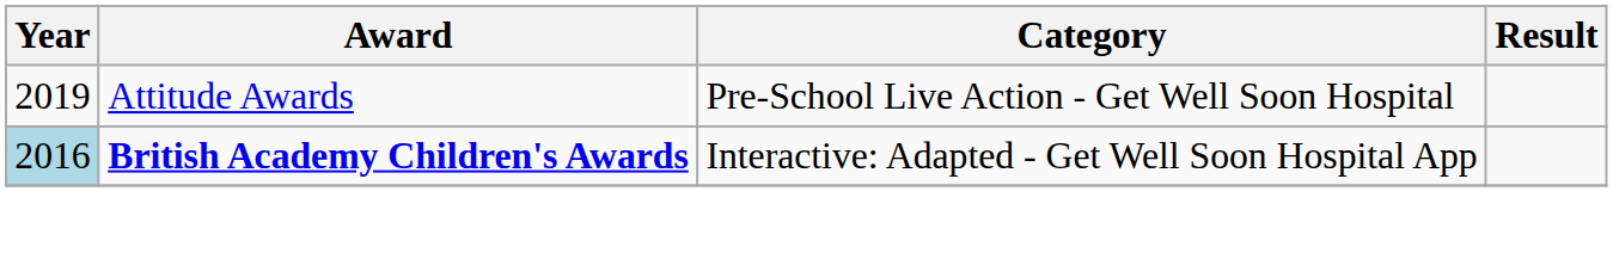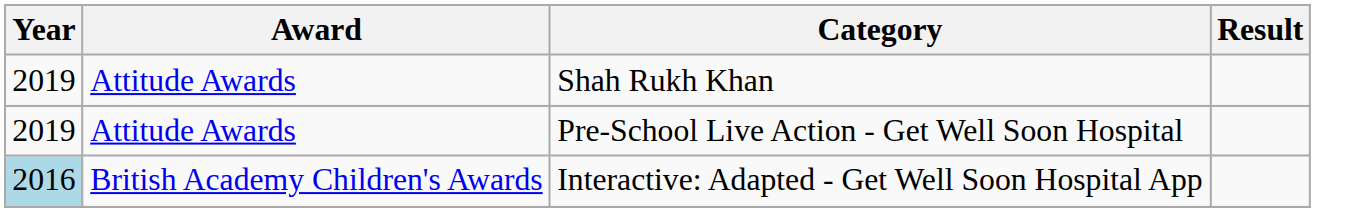+ row: 2019 | Attitude Awards | Shah Rukh Khan
Interactive: Adapted - Get Well Soon Hospital App | Award: bold -> normal
